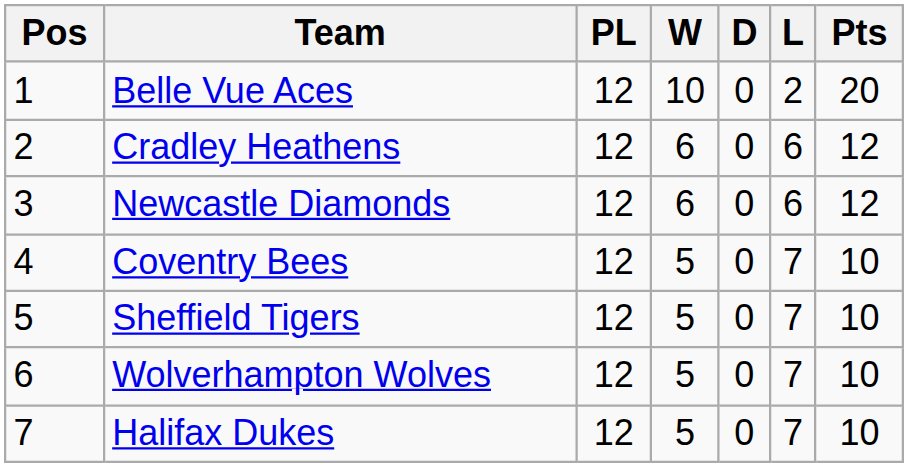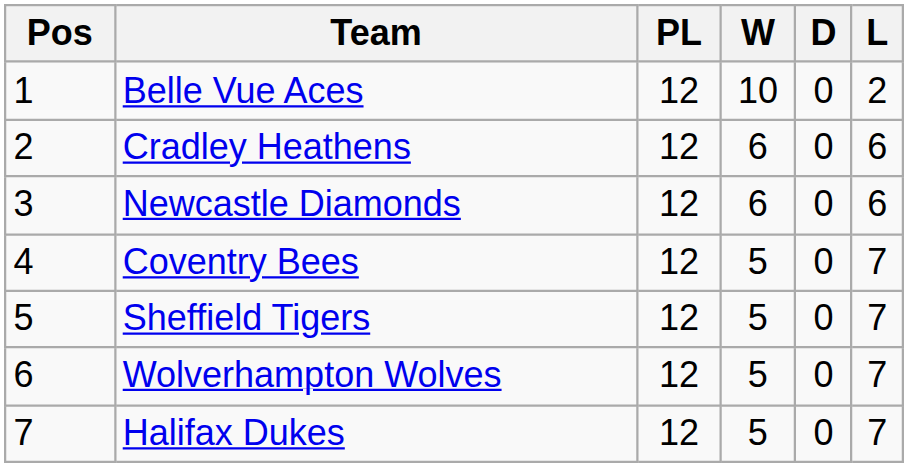- column: Pts | 20 | 12 | 12 | 10 | 10 | 10 | 10
